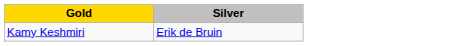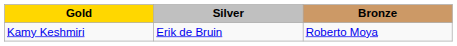+ column: Bronze | Roberto Moya
